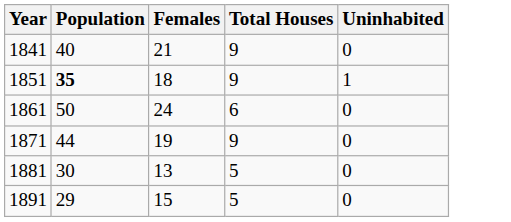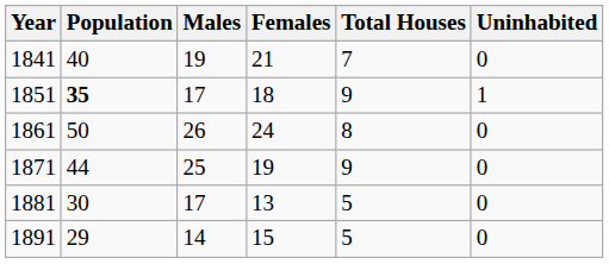+ column: Males | 19 | 17 | 26 | 25 | 17 | 14
1841 | Total Houses: 9 -> 7
1861 | Total Houses: 6 -> 8
